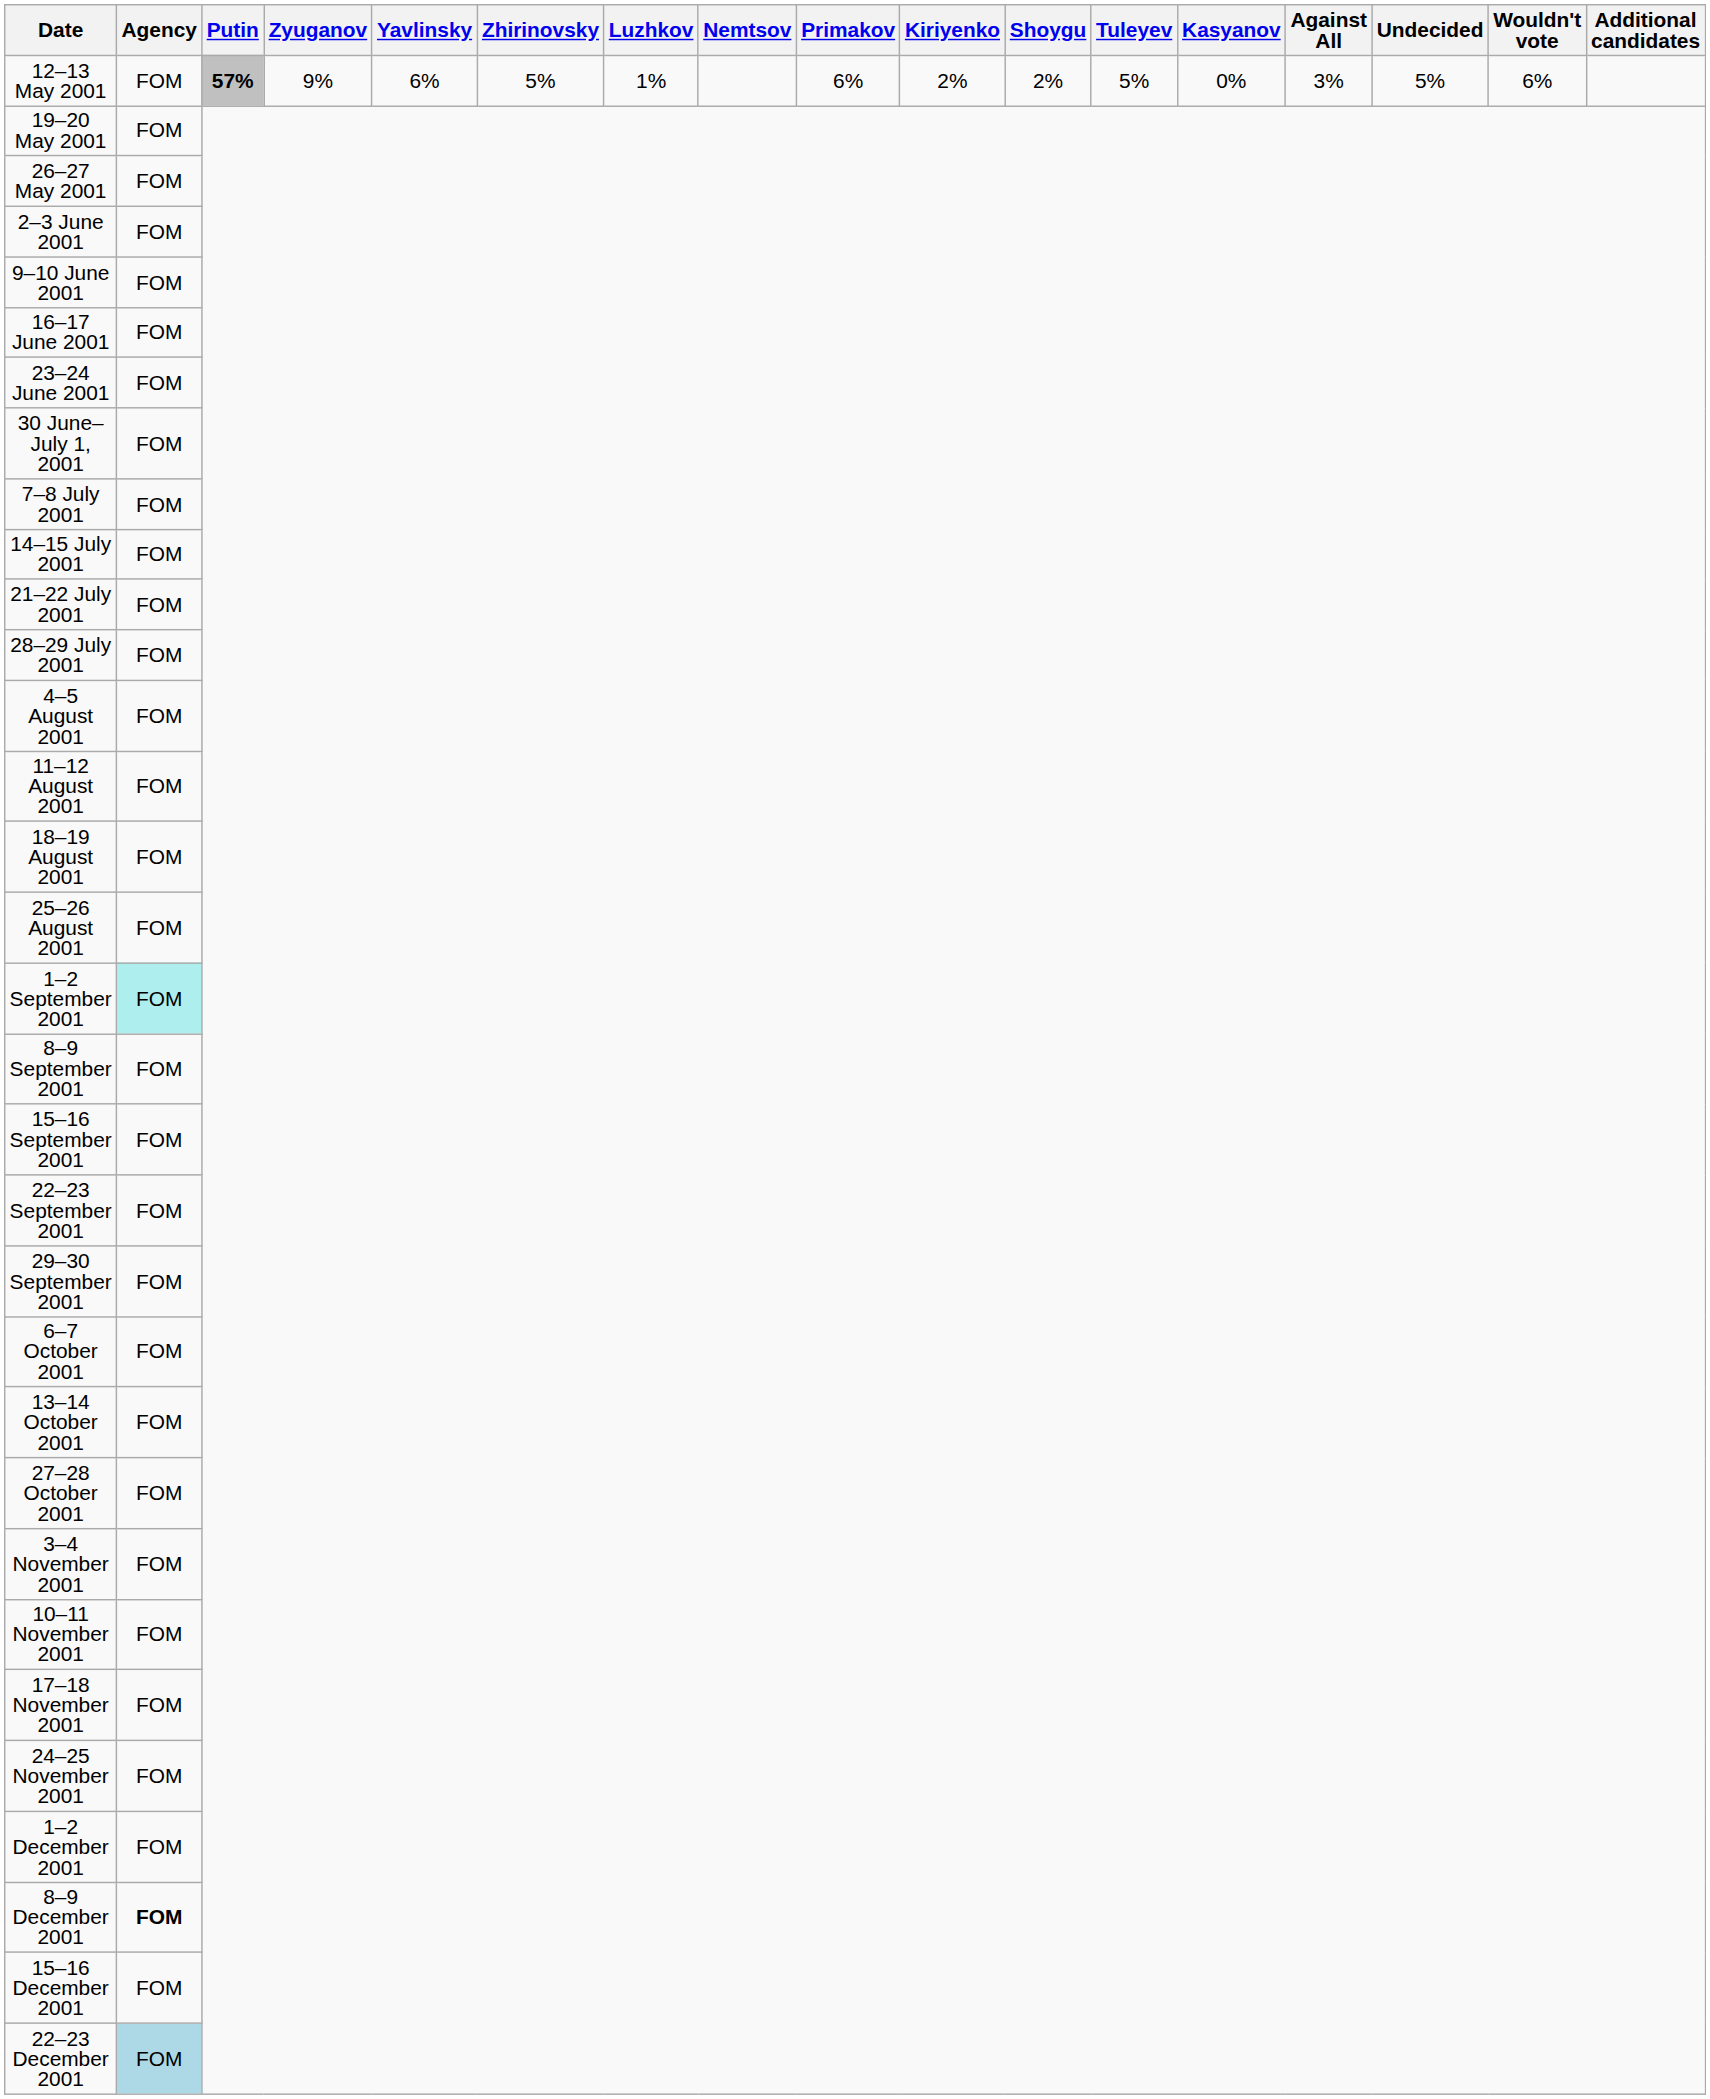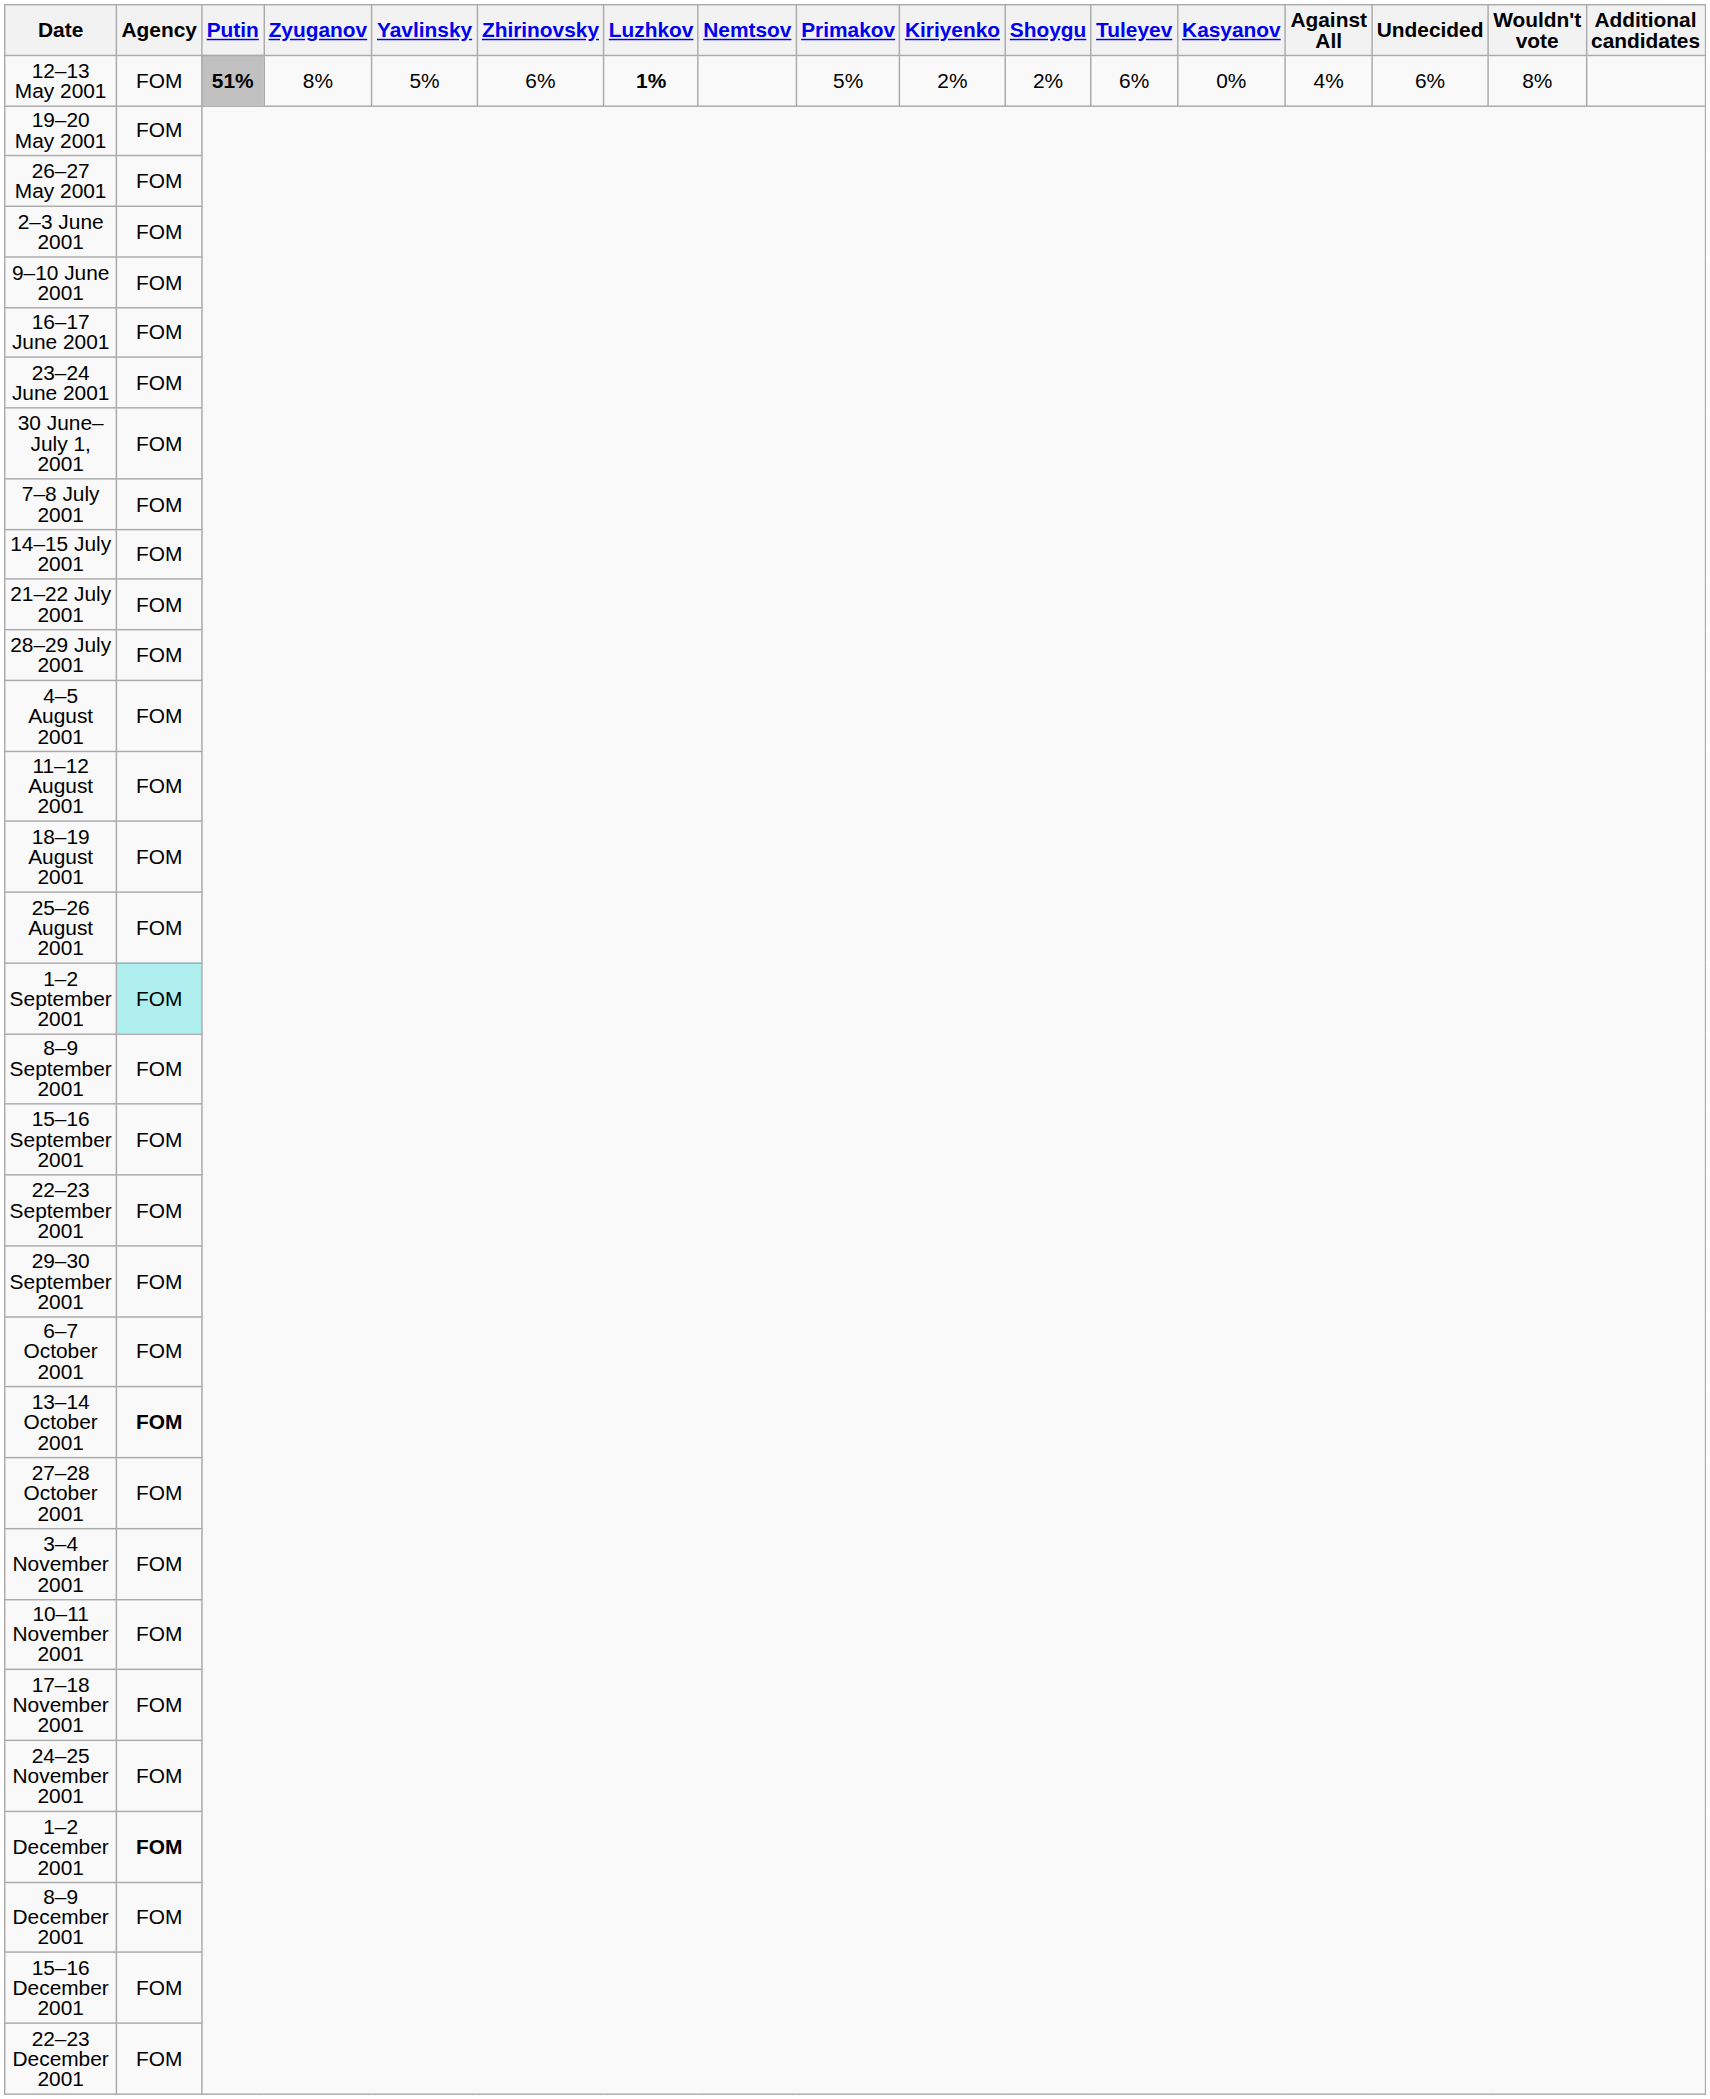12–13 May 2001 | Putin: 57% -> 51%
12–13 May 2001 | Zyuganov: 9% -> 8%
12–13 May 2001 | Yavlinsky: 6% -> 5%
12–13 May 2001 | Zhirinovsky: 5% -> 6%
12–13 May 2001 | Luzhkov: normal -> bold
12–13 May 2001 | Primakov: 6% -> 5%
12–13 May 2001 | Tuleyev: 5% -> 6%
12–13 May 2001 | Against All: 3% -> 4%
12–13 May 2001 | Undecided: 5% -> 6%
12–13 May 2001 | Wouldn't vote: 6% -> 8%
13–14 October 2001 | Agency: normal -> bold
1–2 December 2001 | Agency: normal -> bold
8–9 December 2001 | Agency: bold -> normal
22–23 December 2001 | Agency: lightblue background -> no background
